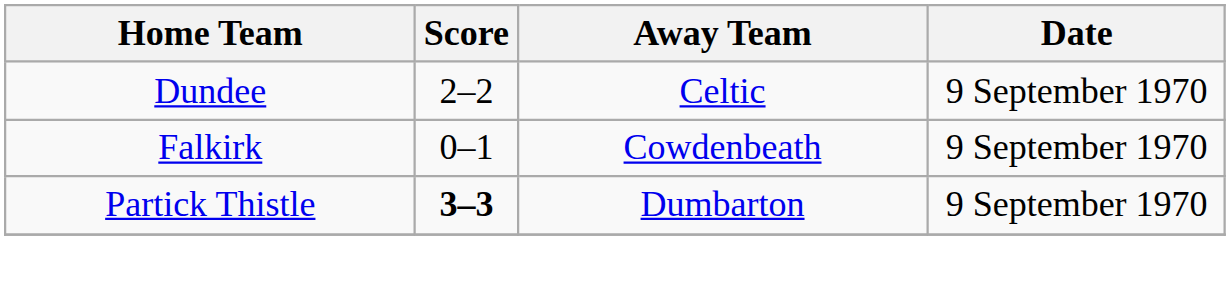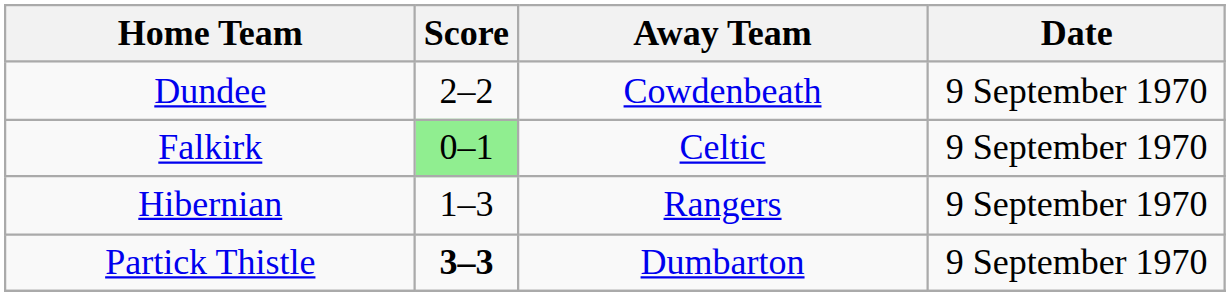Dundee | Away Team: Celtic -> Cowdenbeath
Falkirk | Score: no background -> lightgreen background
Falkirk | Away Team: Cowdenbeath -> Celtic
+ row: Hibernian | 1–3 | Rangers | 9 September 1970
